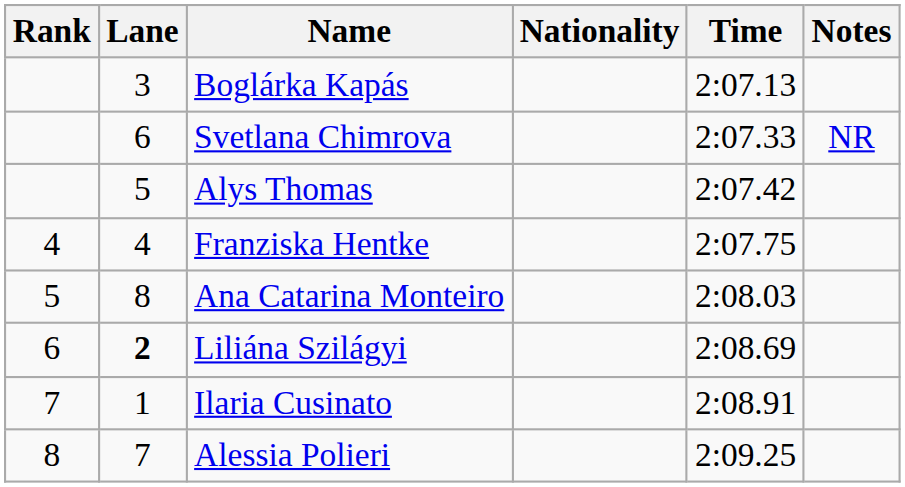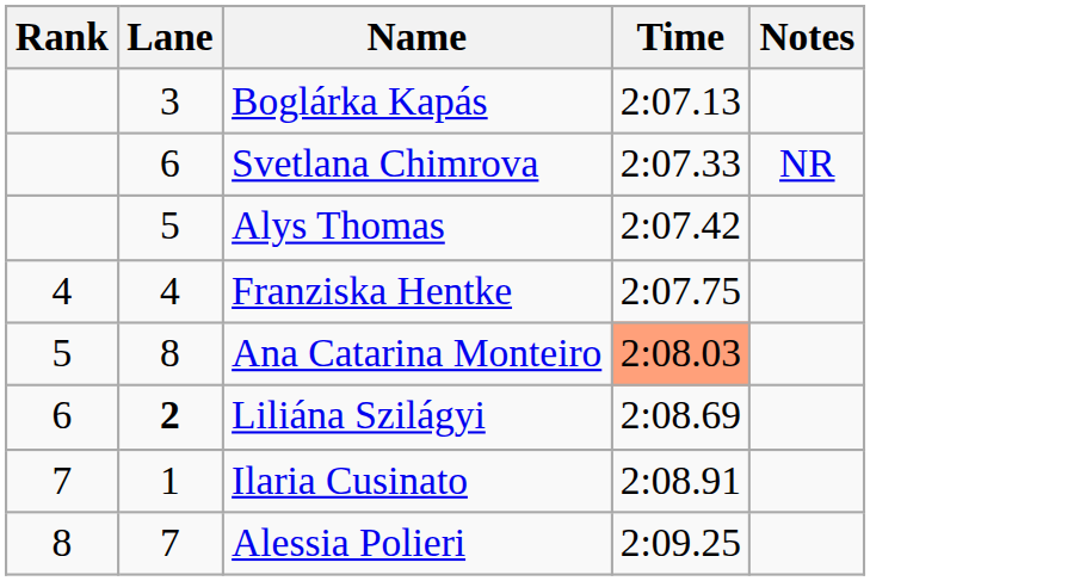- column: Nationality
Ana Catarina Monteiro | Time: no background -> lightsalmon background
